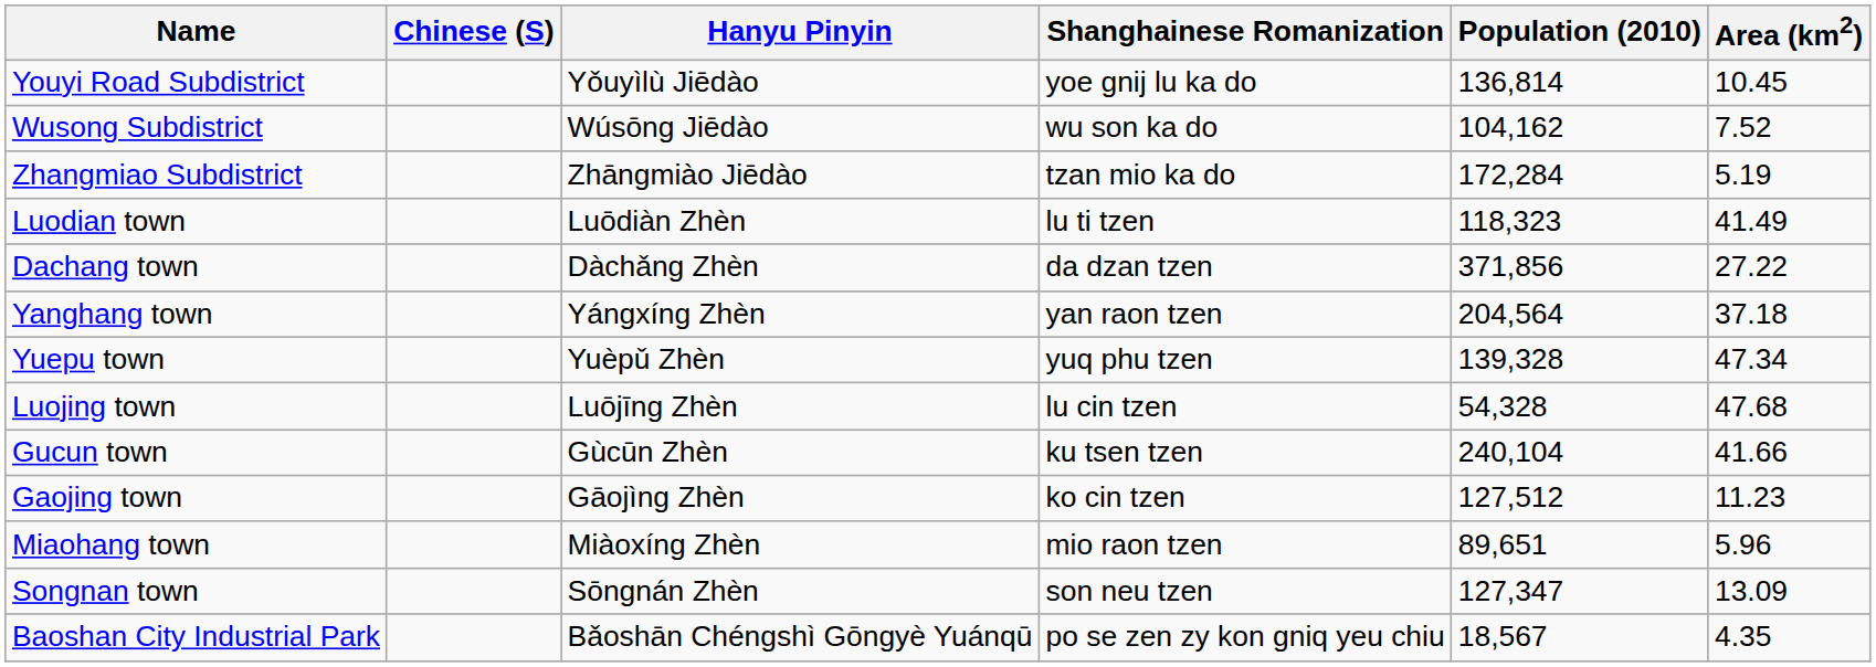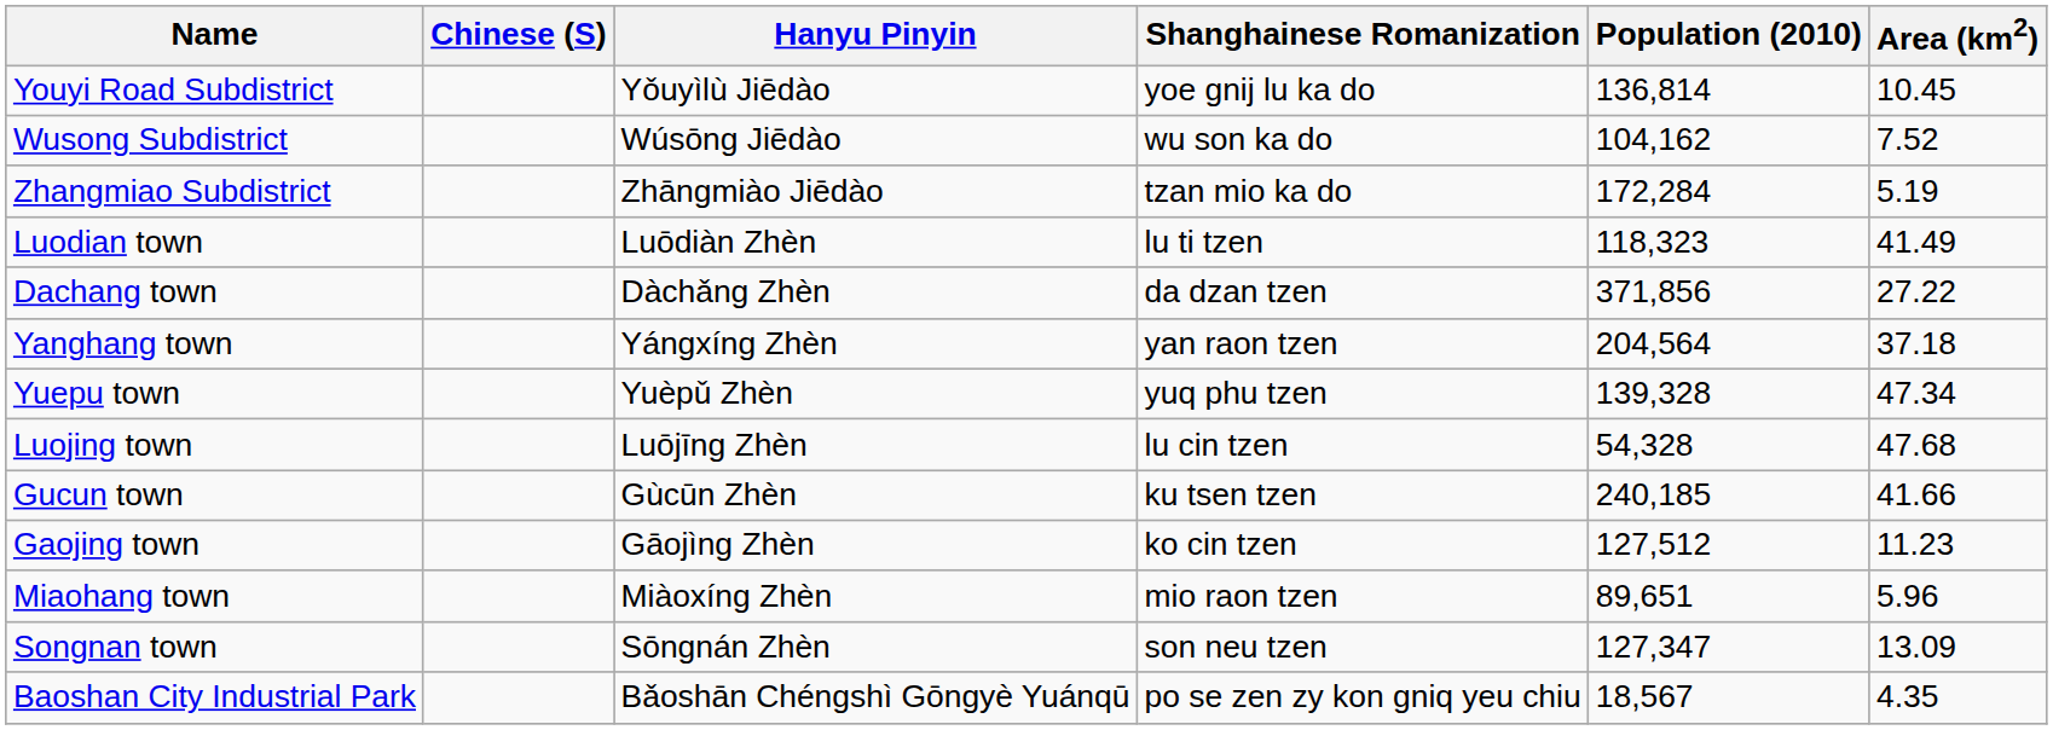Gucun town | Population (2010): 240,104 -> 240,185
